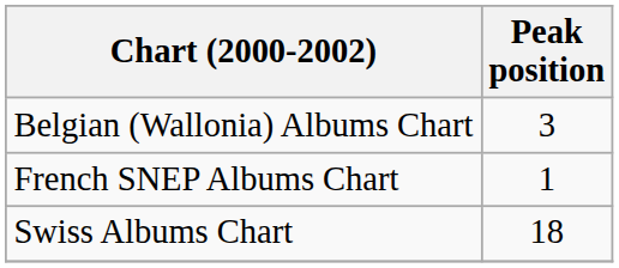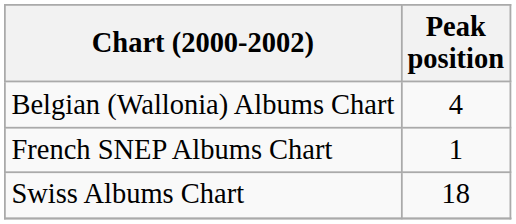Belgian (Wallonia) Albums Chart | Peak position: 3 -> 4
